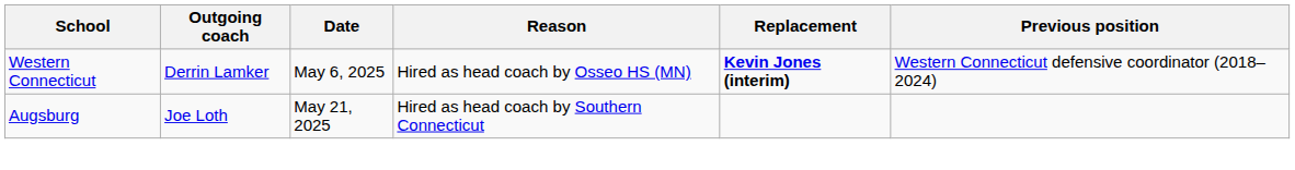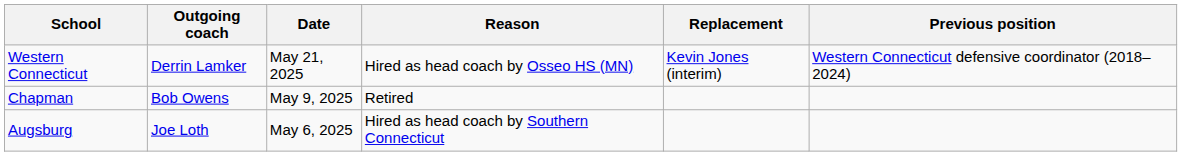Western Connecticut | Date: May 6, 2025 -> May 21, 2025
Western Connecticut | Replacement: bold -> normal
+ row: Chapman | Bob Owens | May 9, 2025 | Retired
Augsburg | Date: May 21, 2025 -> May 6, 2025
